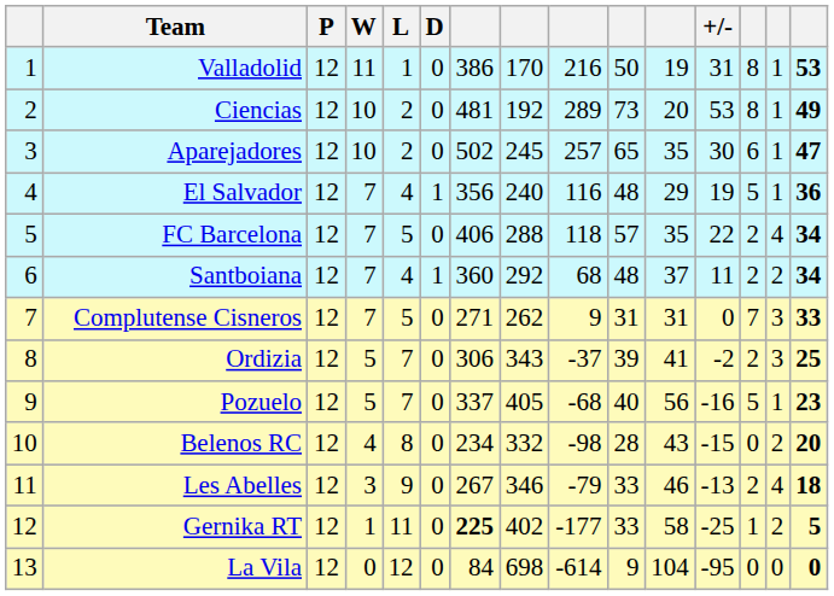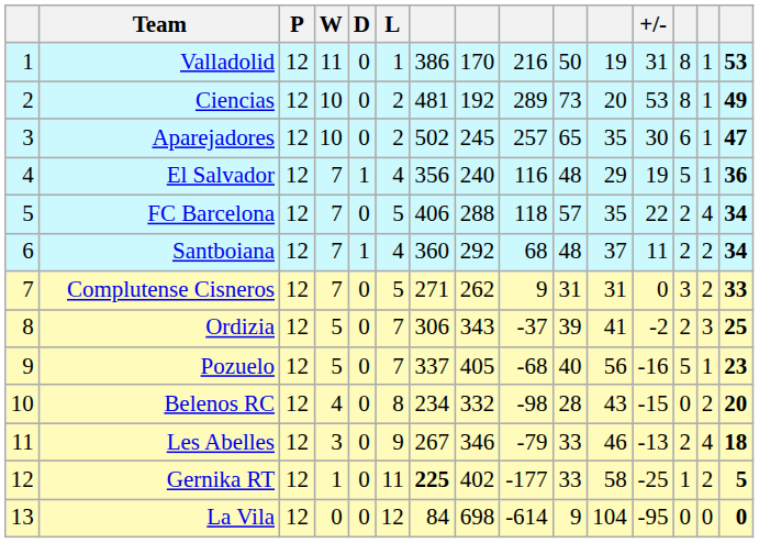columns swapped: D <-> L
Complutense Cisneros | column 13: 7 -> 3
Complutense Cisneros | column 14: 3 -> 2
